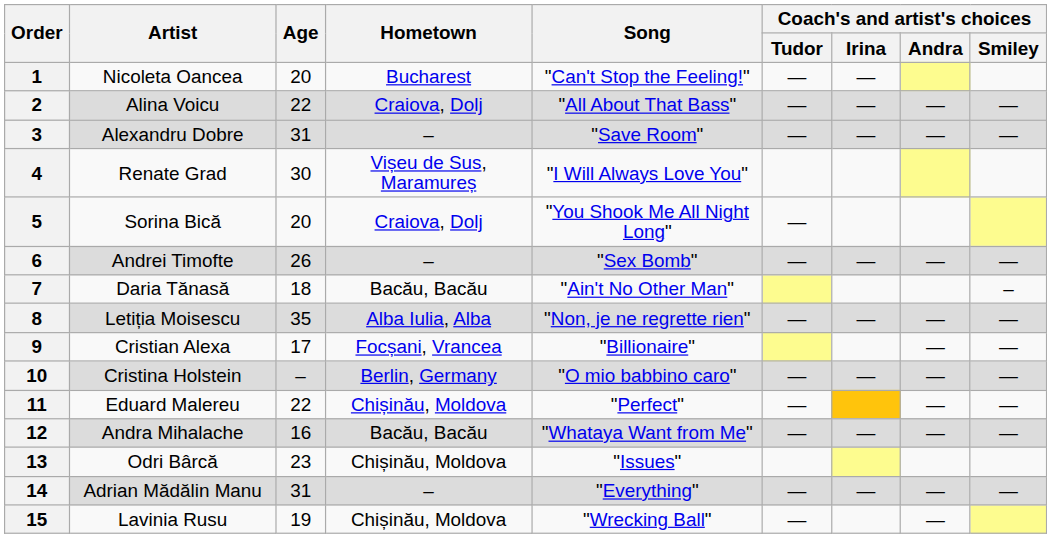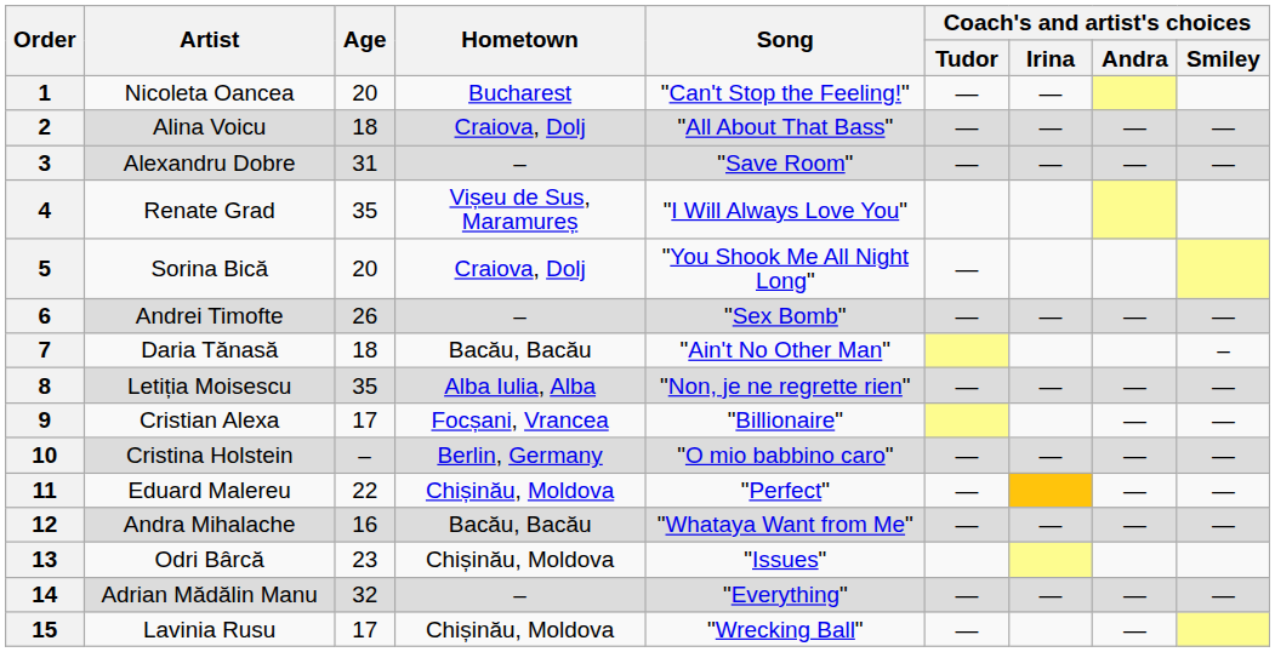2 | Age: 22 -> 18
4 | Age: 30 -> 35
14 | Age: 31 -> 32
15 | Age: 19 -> 17
